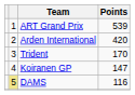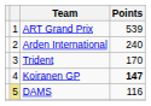Arden International | Points: 420 -> 240
Koiranen GP | Points: normal -> bold
